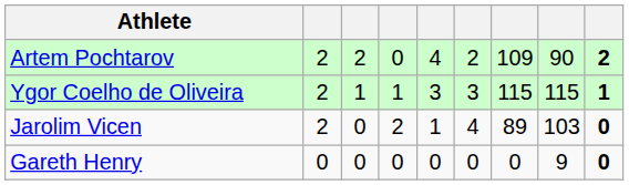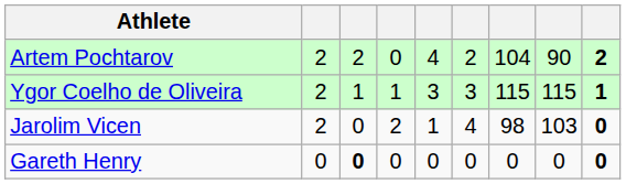Artem Pochtarov | column 7: 109 -> 104
Jarolim Vicen | column 7: 89 -> 98
Gareth Henry | column 3: normal -> bold
Gareth Henry | column 8: 9 -> 0
